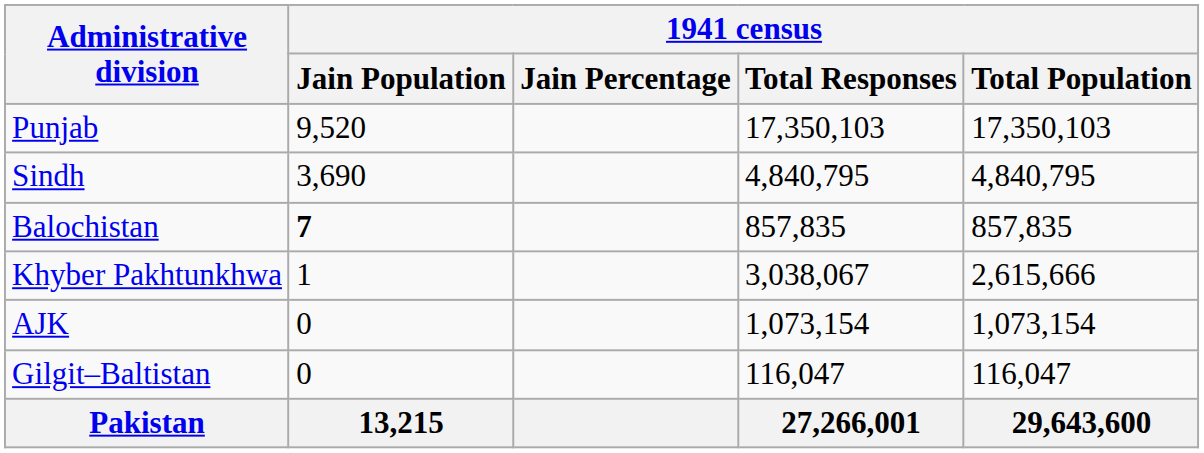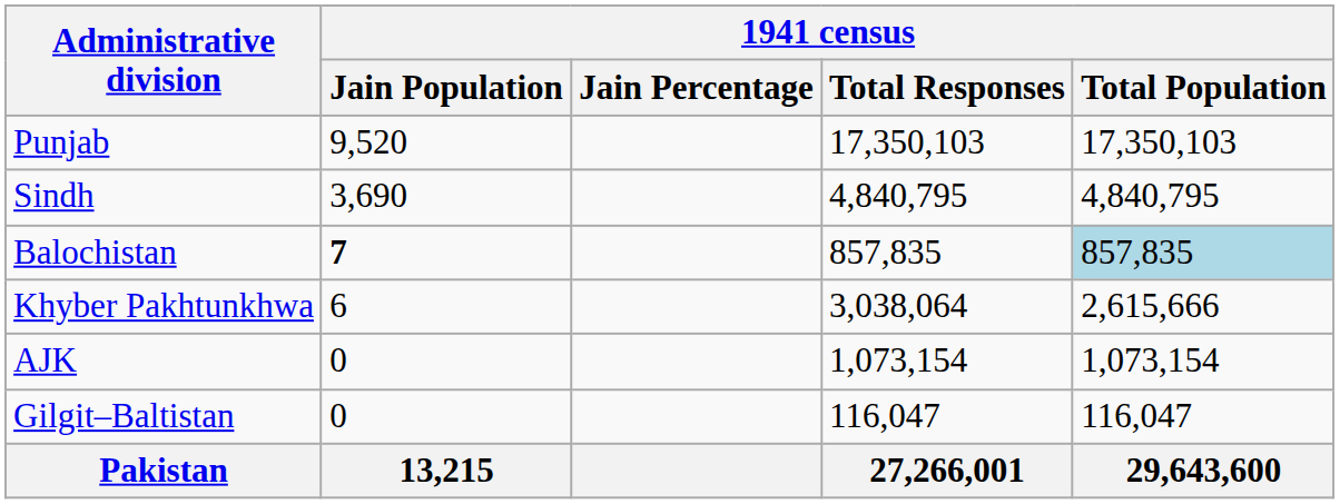Balochistan | 1941 census / Total Population: no background -> lightblue background
Khyber Pakhtunkhwa | 1941 census / Jain Population: 1 -> 6
Khyber Pakhtunkhwa | 1941 census / Total Responses: 3,038,067 -> 3,038,064
